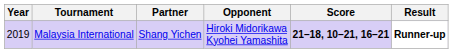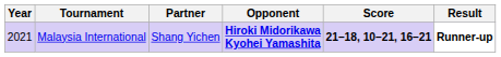Malaysia International | Year: 2019 -> 2021
Malaysia International | Opponent: normal -> bold
